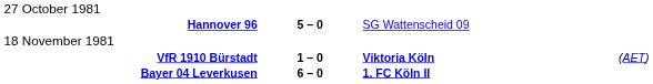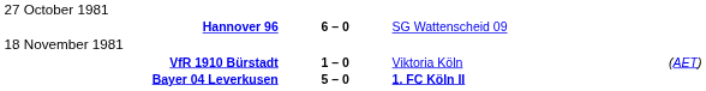Hannover 96 | column 2: 5 – 0 -> 6 – 0
VfR 1910 Bürstadt | column 3: bold -> normal
Bayer 04 Leverkusen | column 2: 6 – 0 -> 5 – 0
